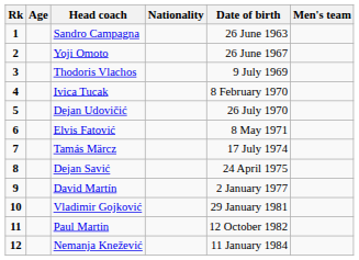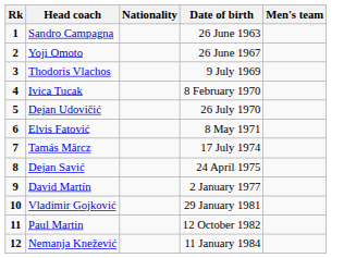- column: Age
